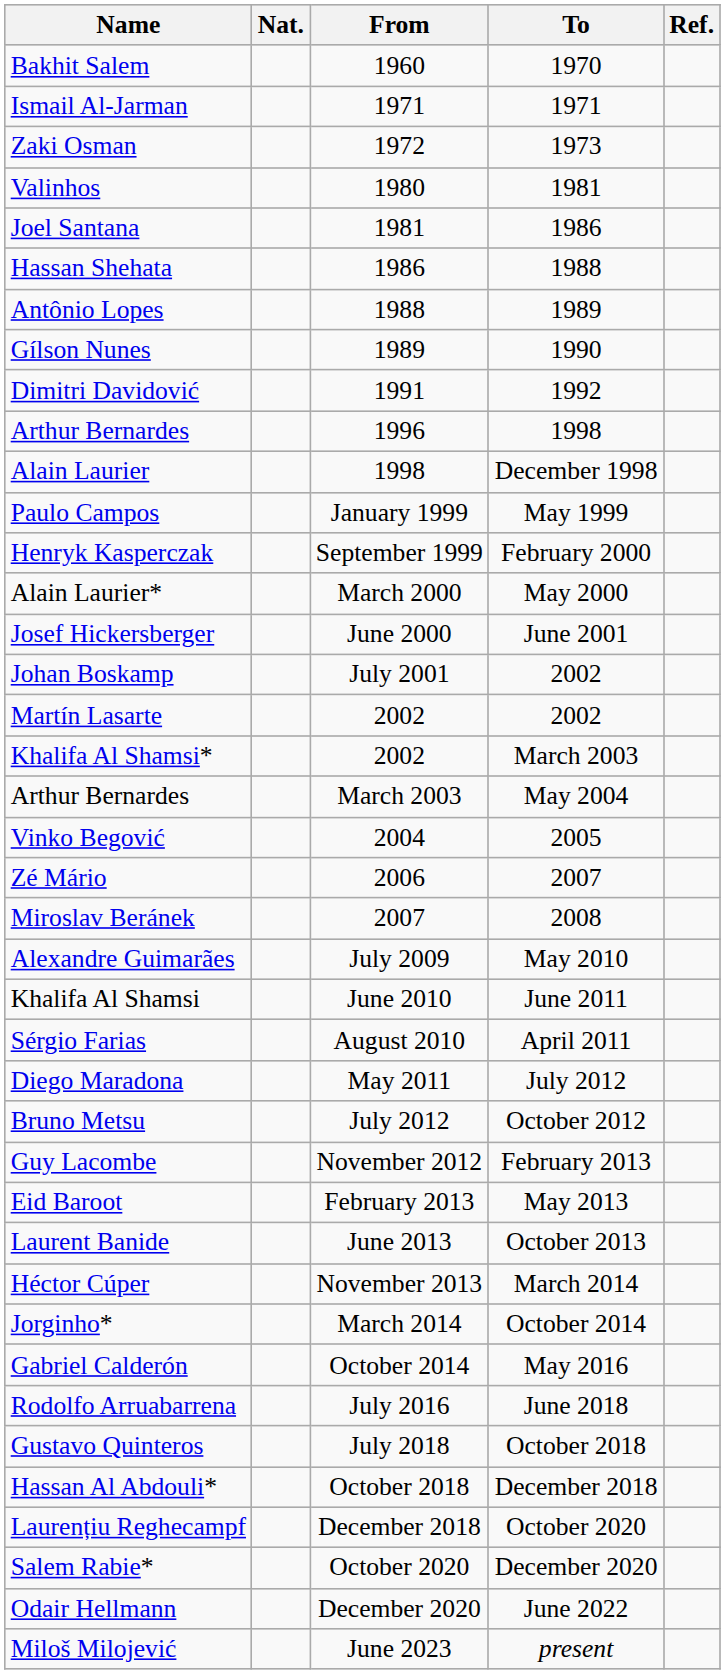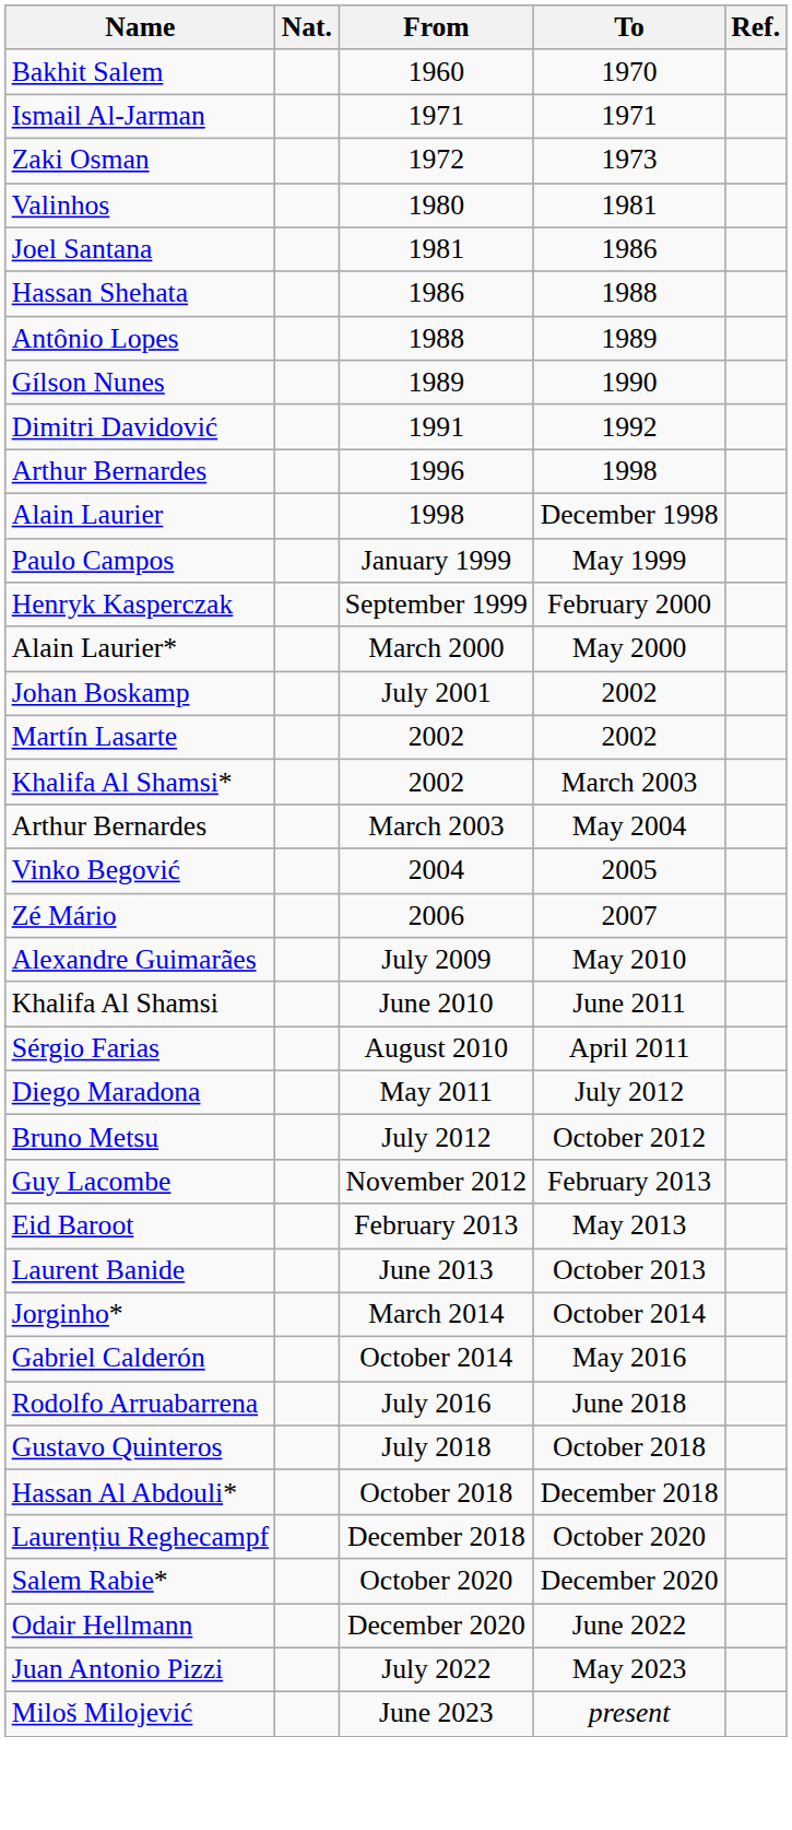- row: Josef Hickersberger | June 2000 | June 2001
- row: Miroslav Beránek | 2007 | 2008
- row: Héctor Cúper | November 2013 | March 2014
+ row: Juan Antonio Pizzi | July 2022 | May 2023
